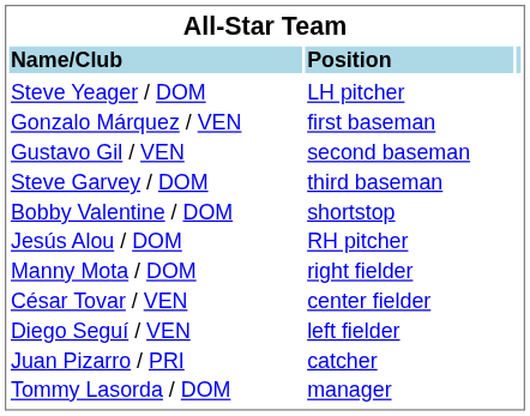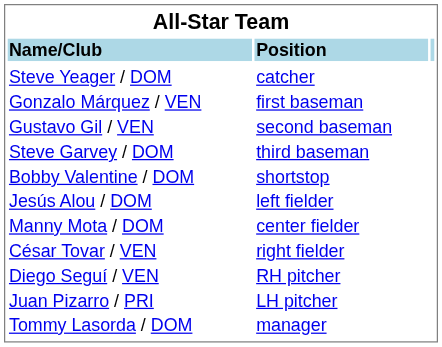Steve Yeager / DOM | column 2: LH pitcher -> catcher
Jesús Alou / DOM | column 2: RH pitcher -> left fielder
Manny Mota / DOM | column 2: right fielder -> center fielder
César Tovar / VEN | column 2: center fielder -> right fielder
Diego Seguí / VEN | column 2: left fielder -> RH pitcher
Juan Pizarro / PRI | column 2: catcher -> LH pitcher
